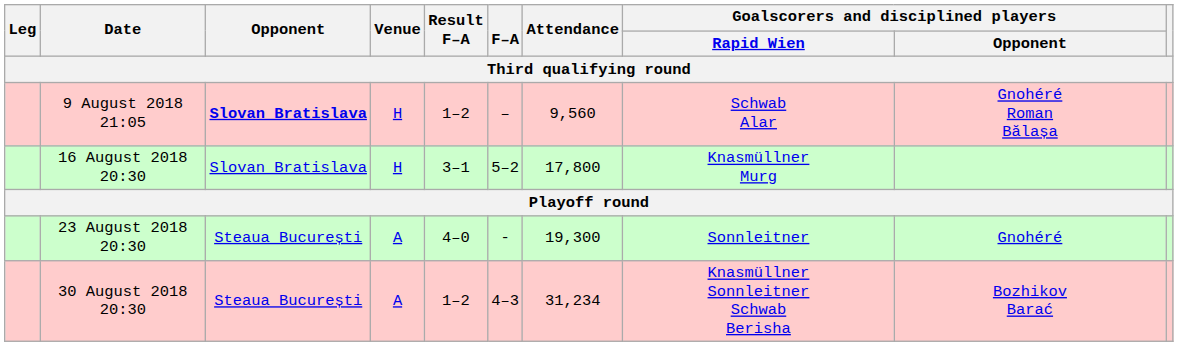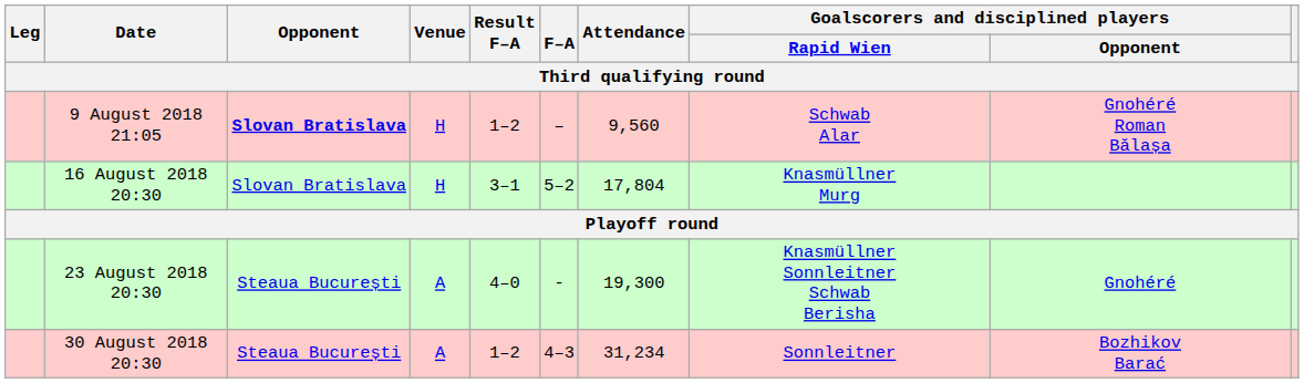16 August 2018 20:30 | Attendance: 17,800 -> 17,804
23 August 2018 20:30 | Goalscorers and disciplined players / Rapid Wien: Sonnleitner -> Knasmüllner Sonnleitner Schwab Berisha
30 August 2018 20:30 | Goalscorers and disciplined players / Rapid Wien: Knasmüllner Sonnleitner Schwab Berisha -> Sonnleitner
